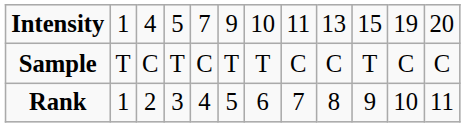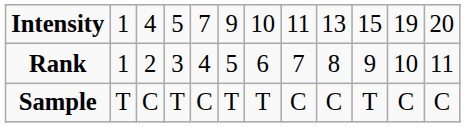rows swapped: Sample <-> Rank
